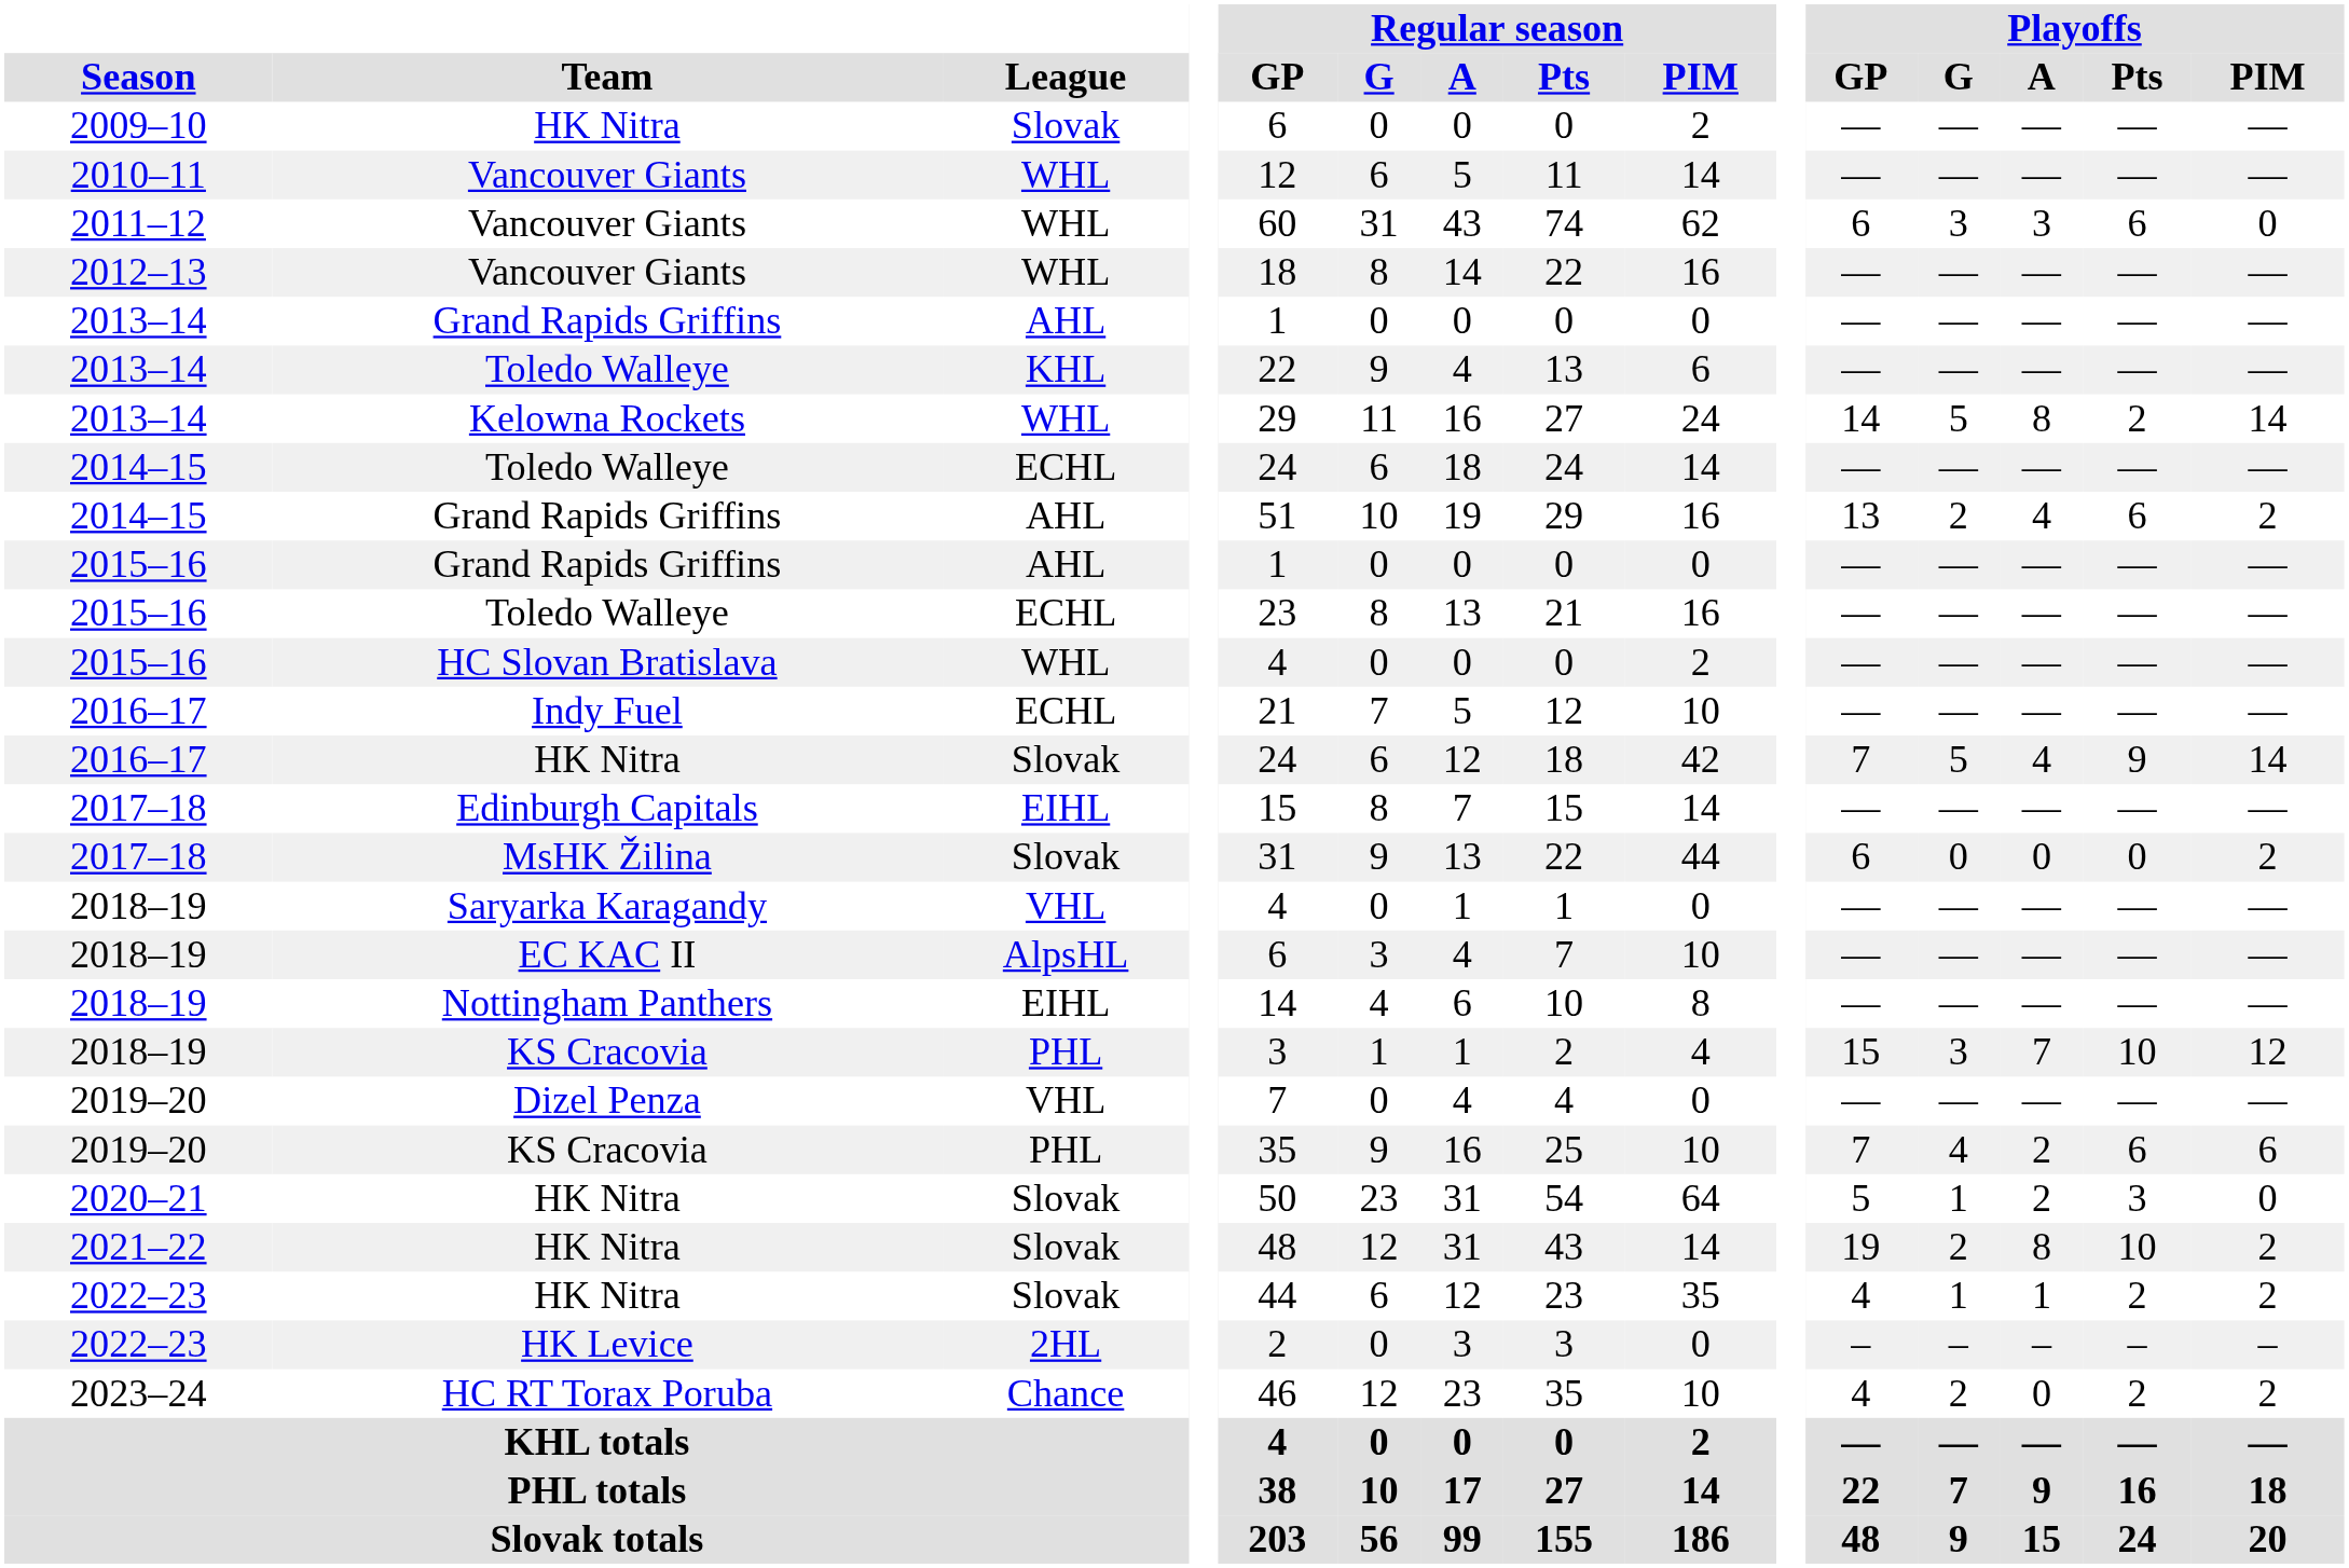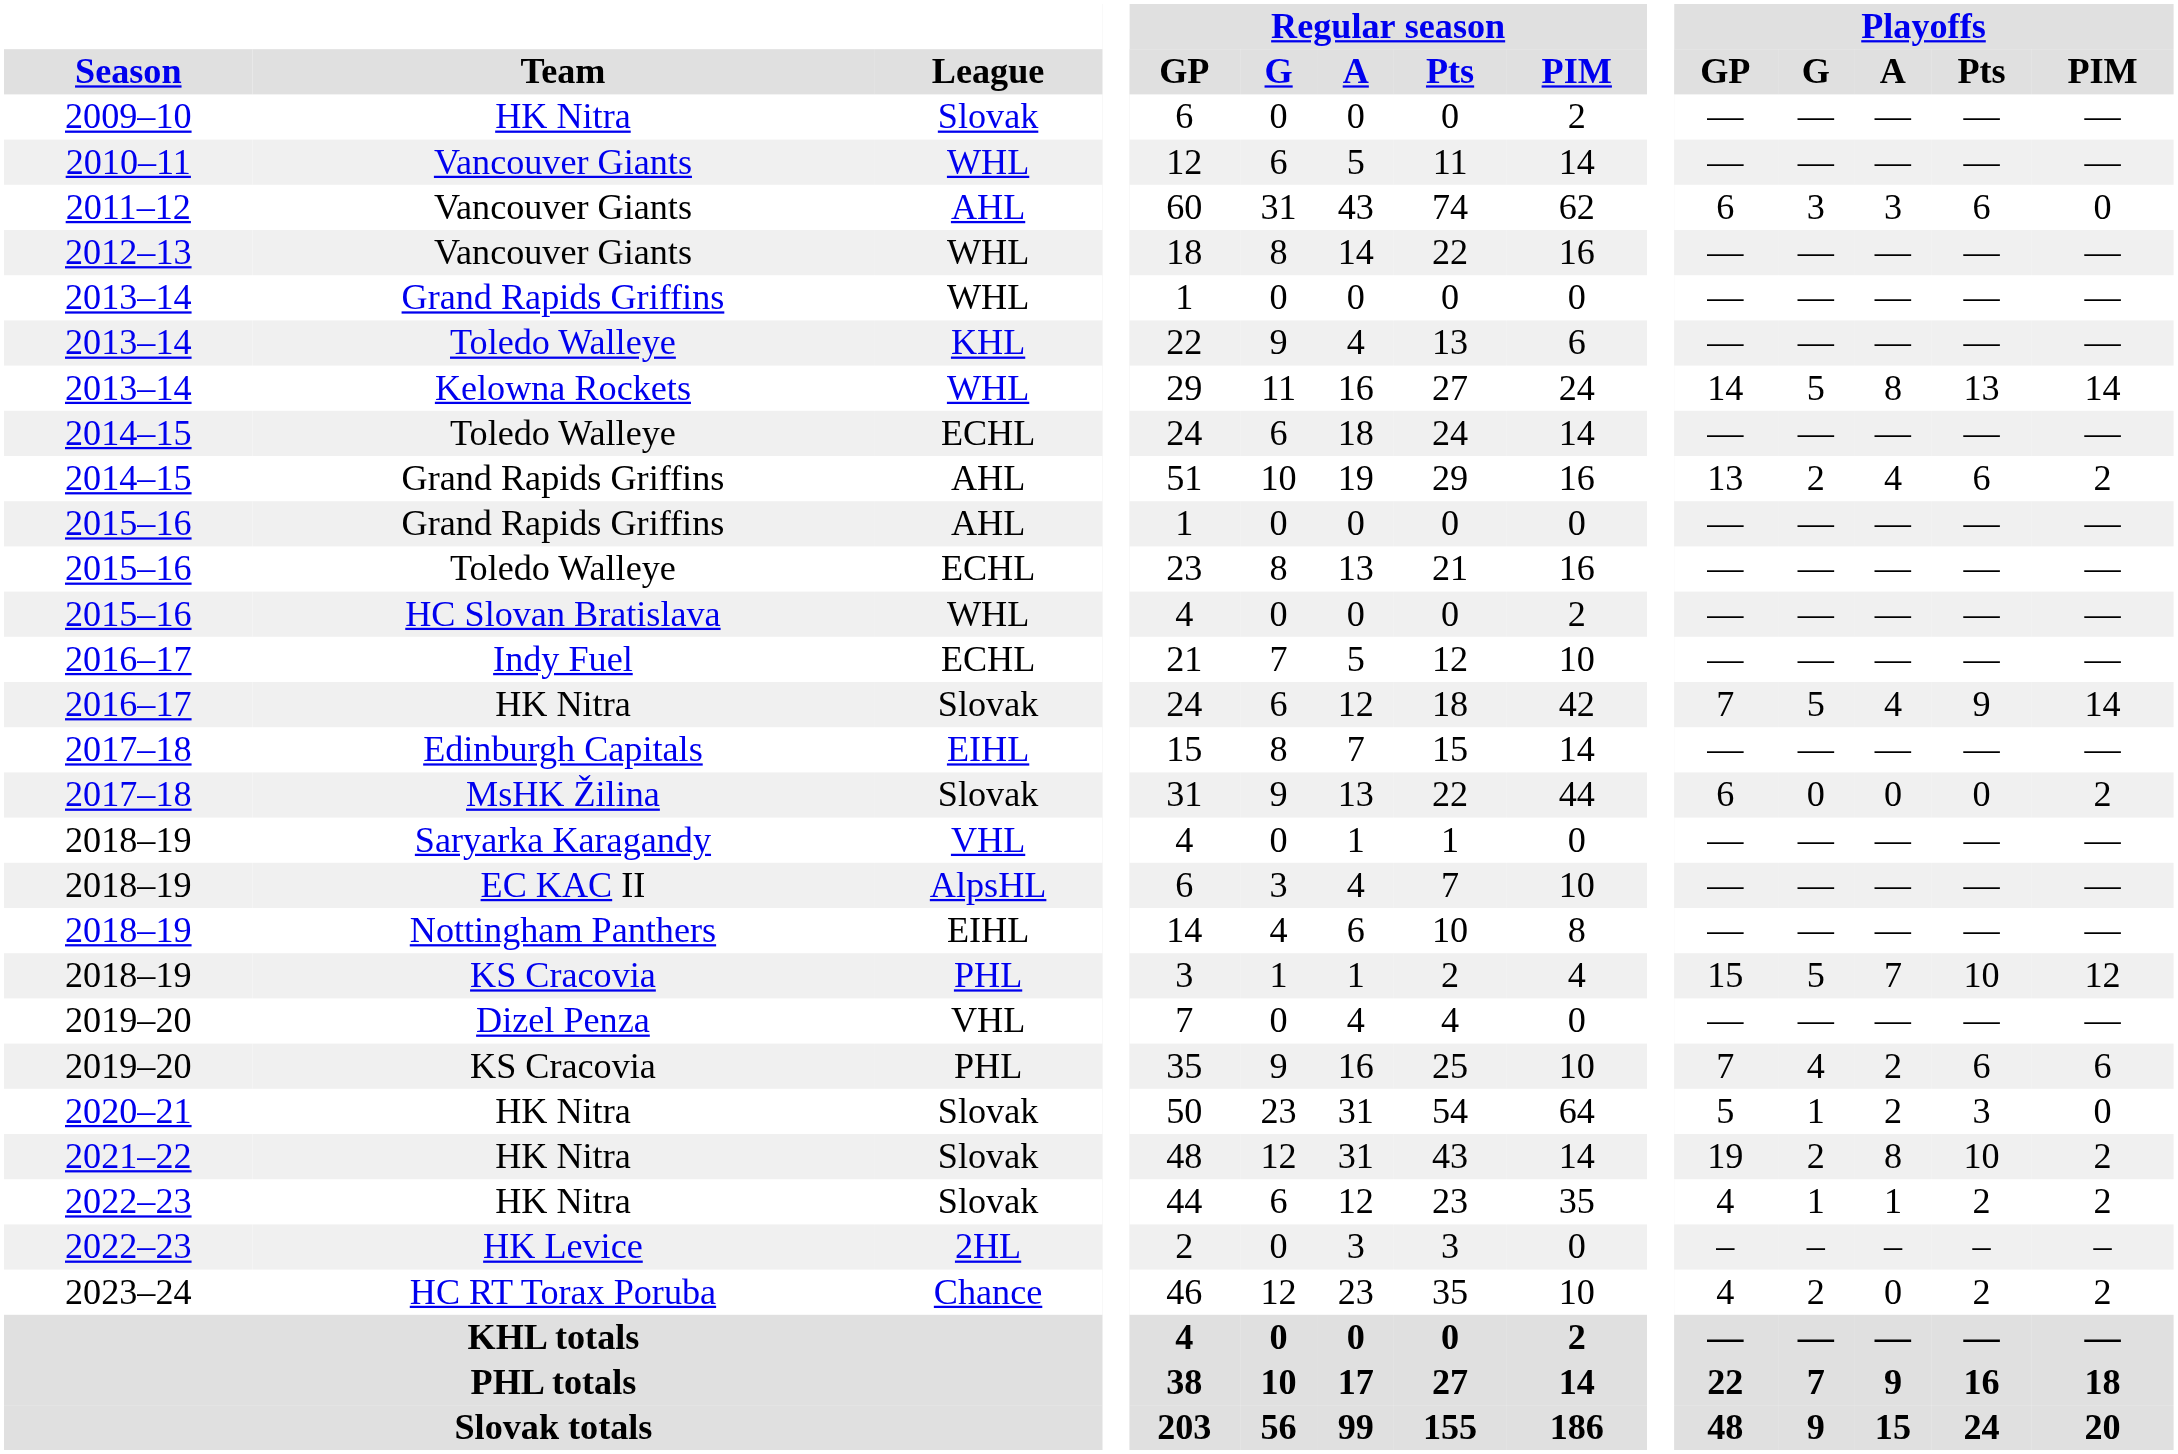2011–12 / Vancouver Giants | League: WHL -> AHL
2013–14 / Grand Rapids Griffins | League: AHL -> WHL
Kelowna Rockets | Playoffs / Pts: 2 -> 13
2018–19 / KS Cracovia | Playoffs / G: 3 -> 5
